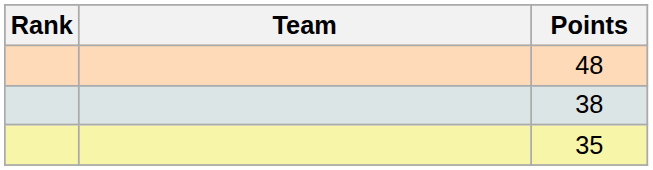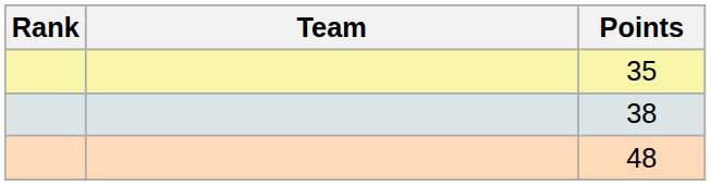rows swapped: 35 <-> 48
